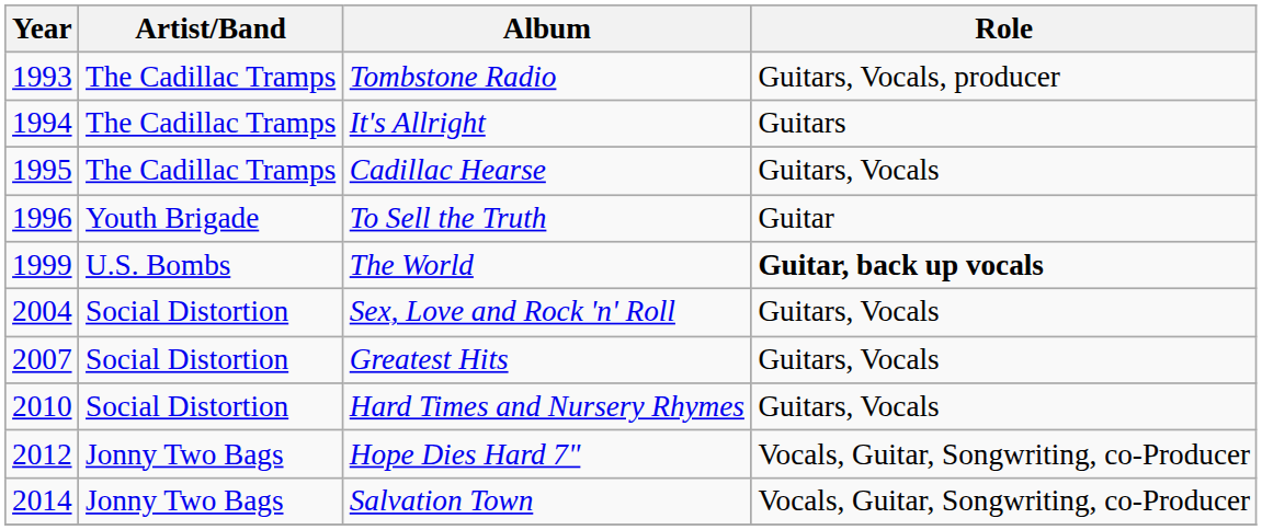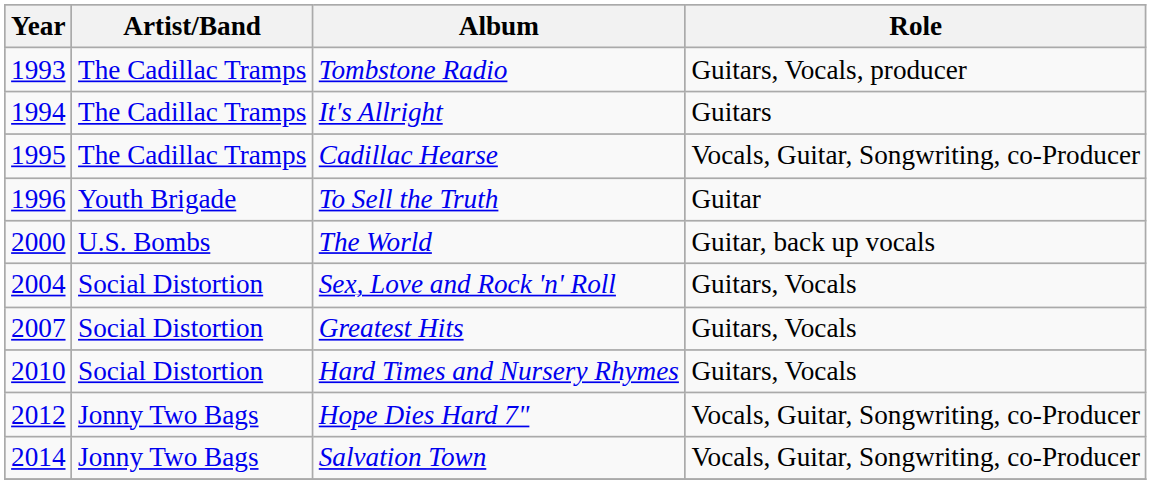Cadillac Hearse | Role: Guitars, Vocals -> Vocals, Guitar, Songwriting, co-Producer
The World | Year: 1999 -> 2000
The World | Role: bold -> normal
